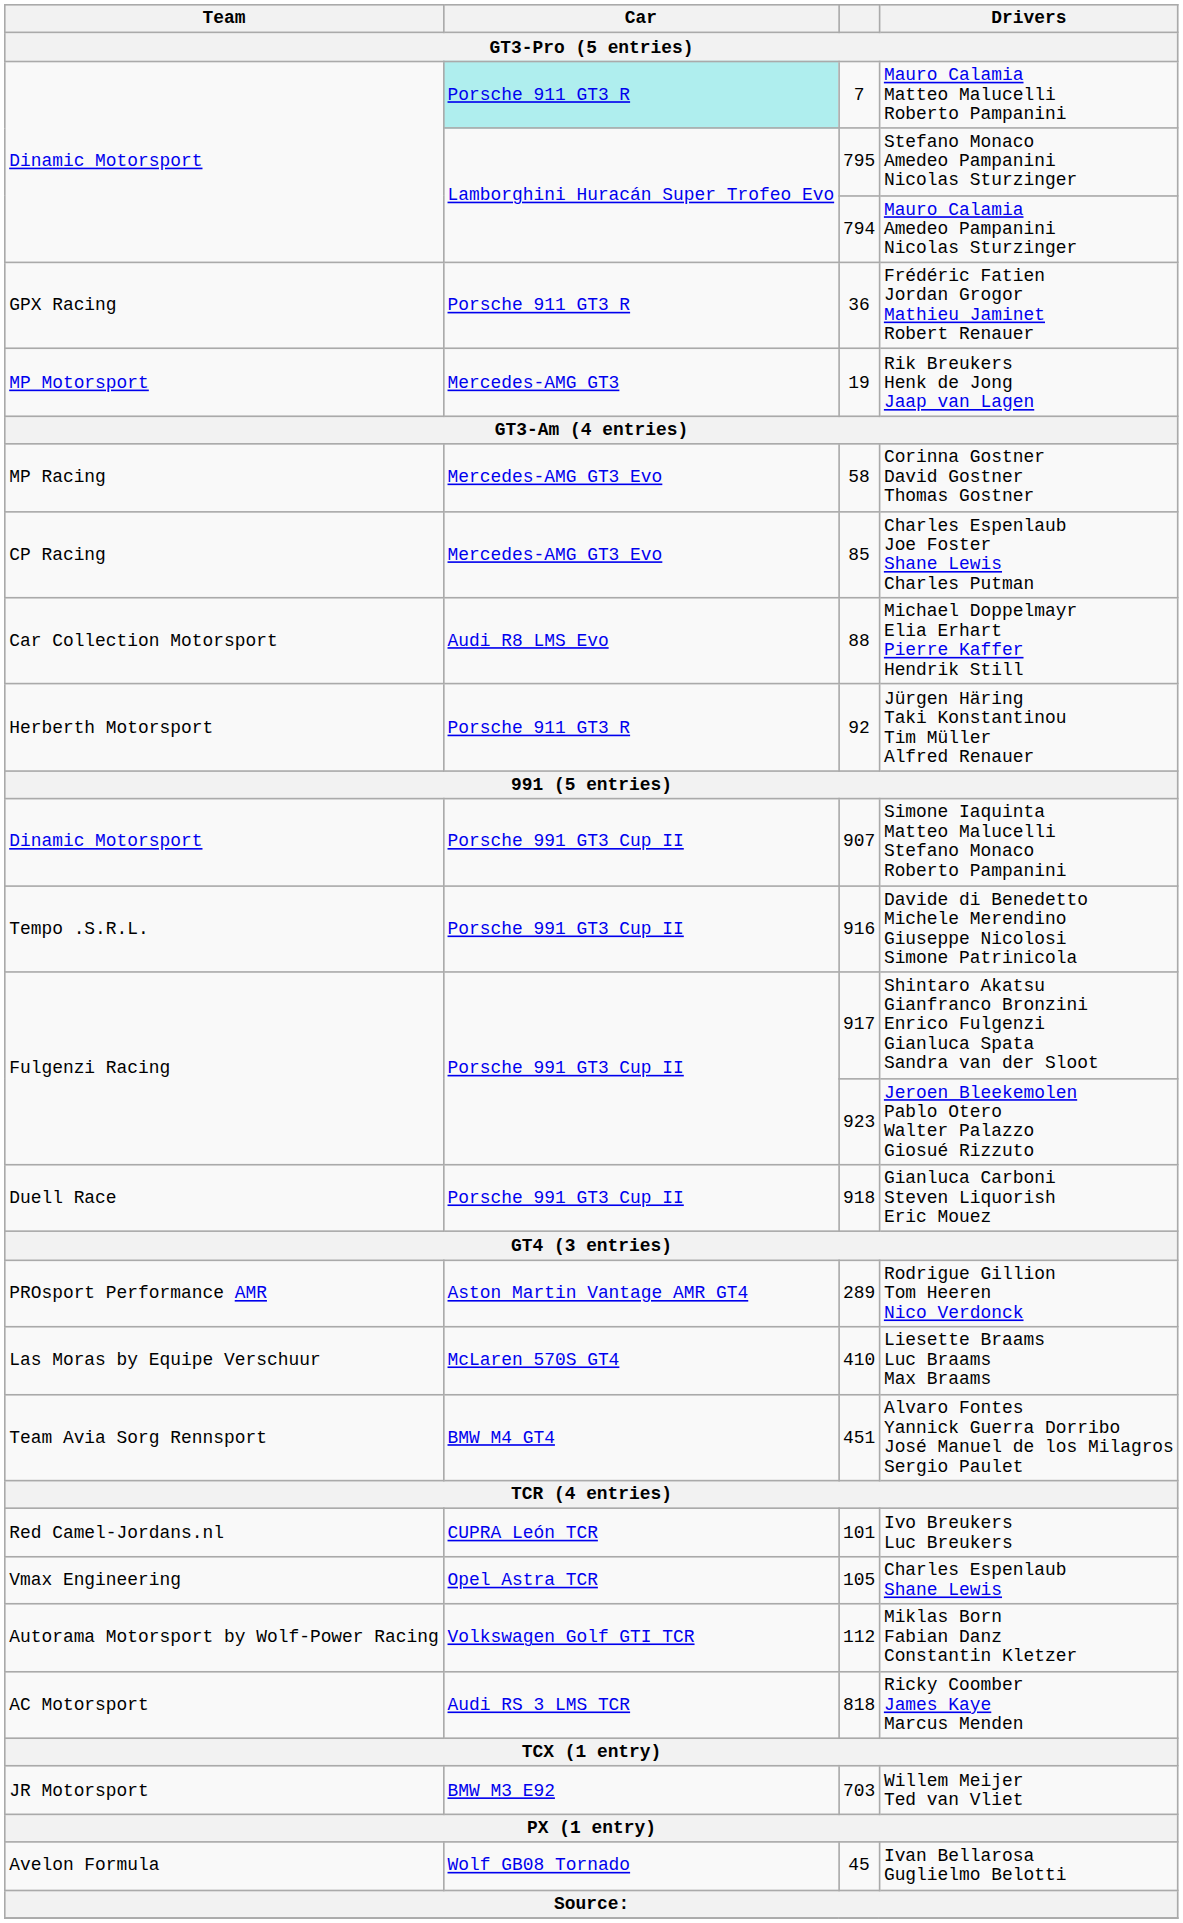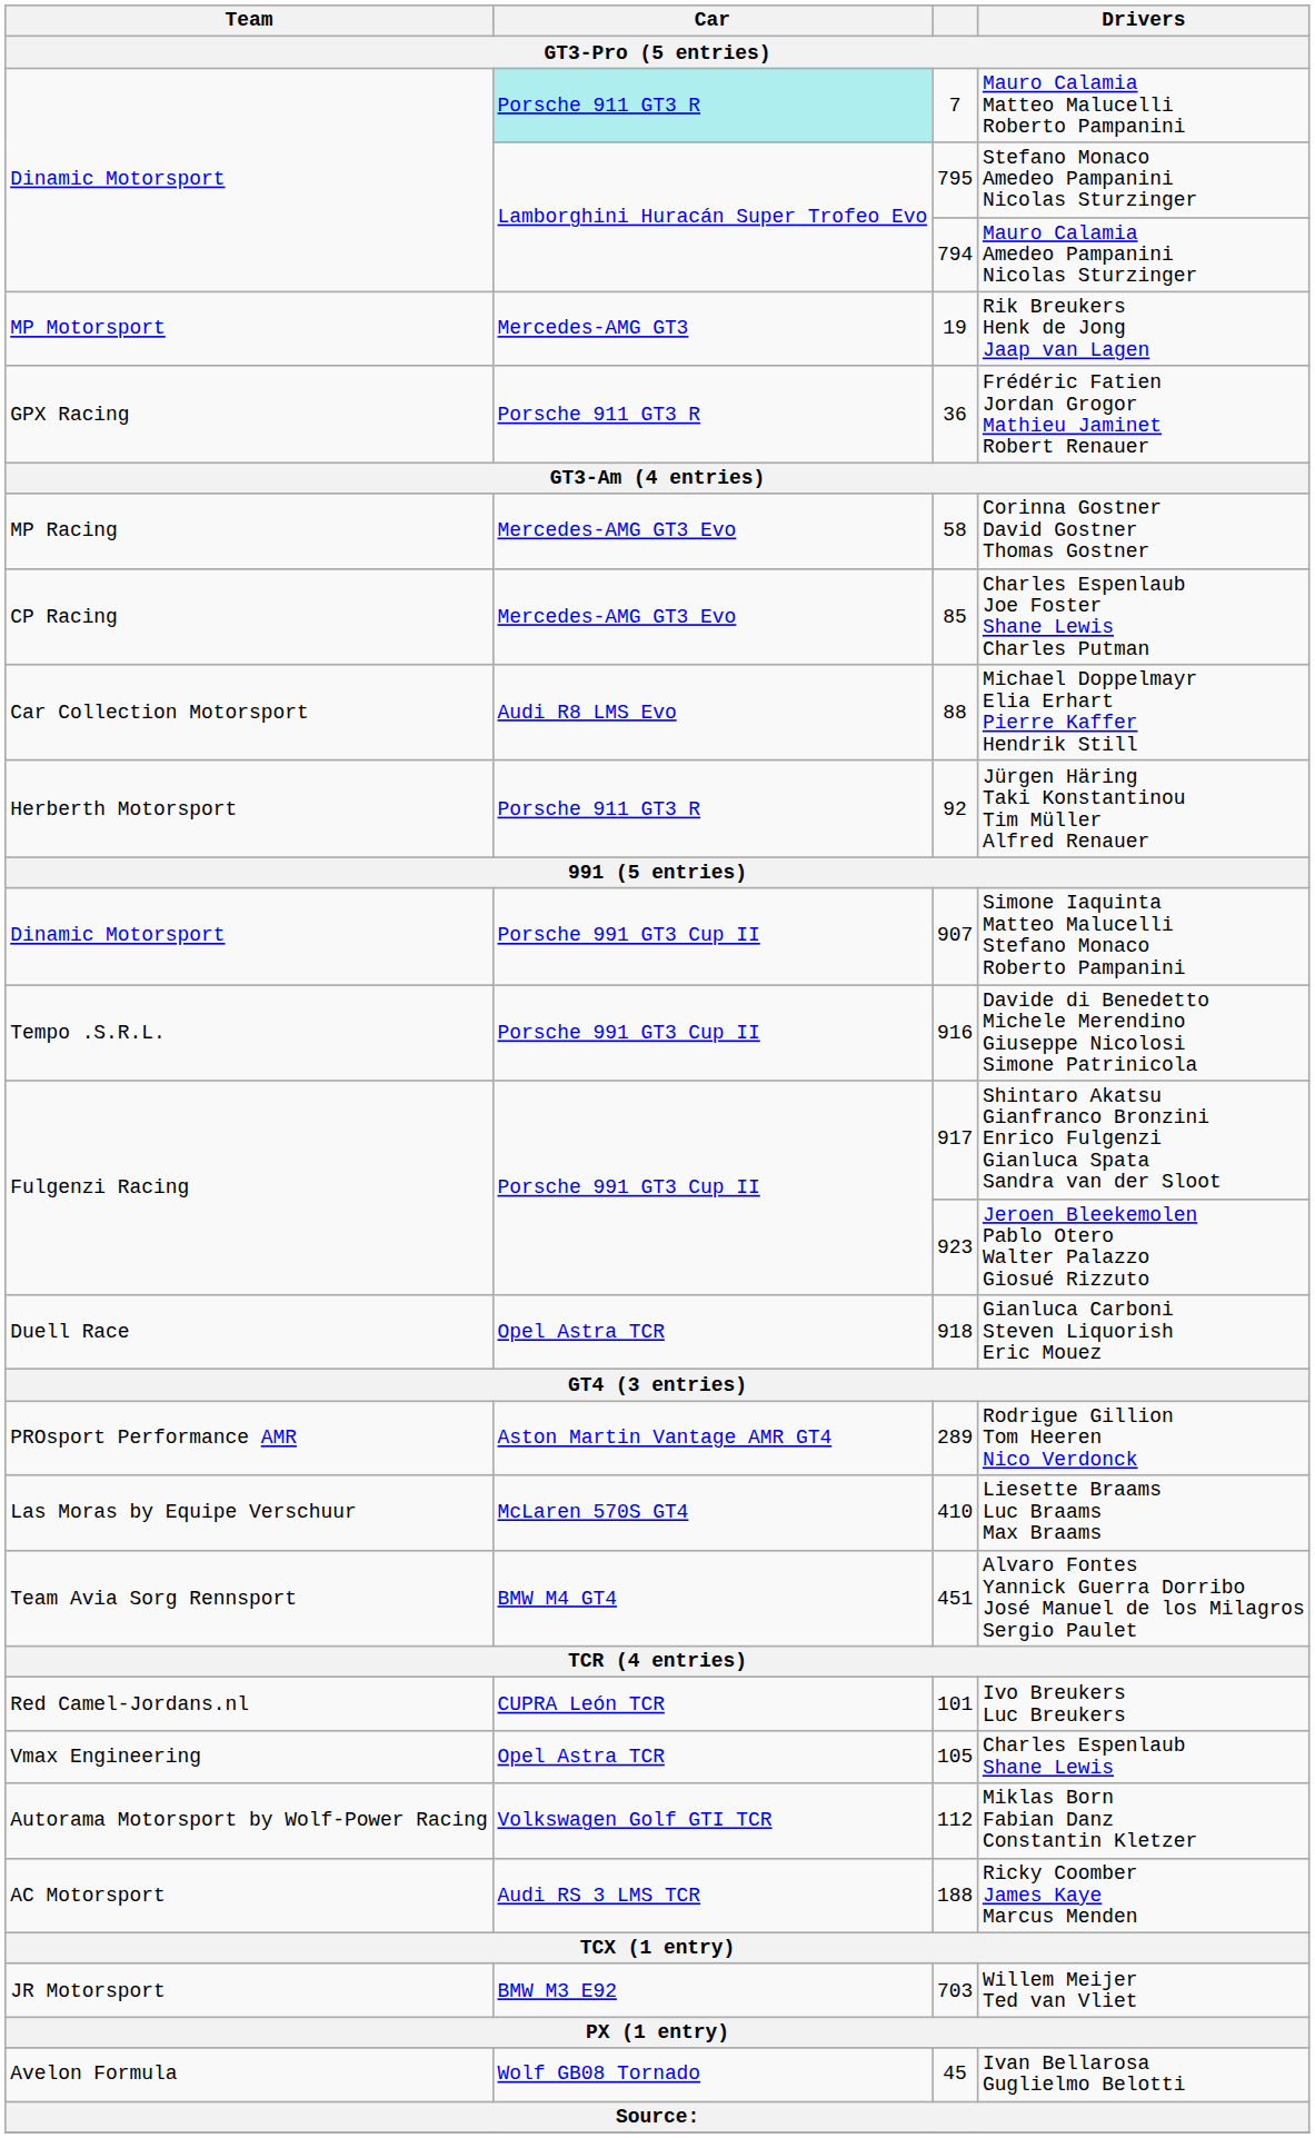rows swapped: Rik Breukers Henk de Jong Jaap van Lagen <-> Frédéric Fatien Jordan Grogor Mathieu Jaminet Robert Renauer
Gianluca Carboni Steven Liquorish Eric Mouez | Car: Porsche 991 GT3 Cup II -> Opel Astra TCR
Ricky Coomber James Kaye Marcus Menden | column 3: 818 -> 188
